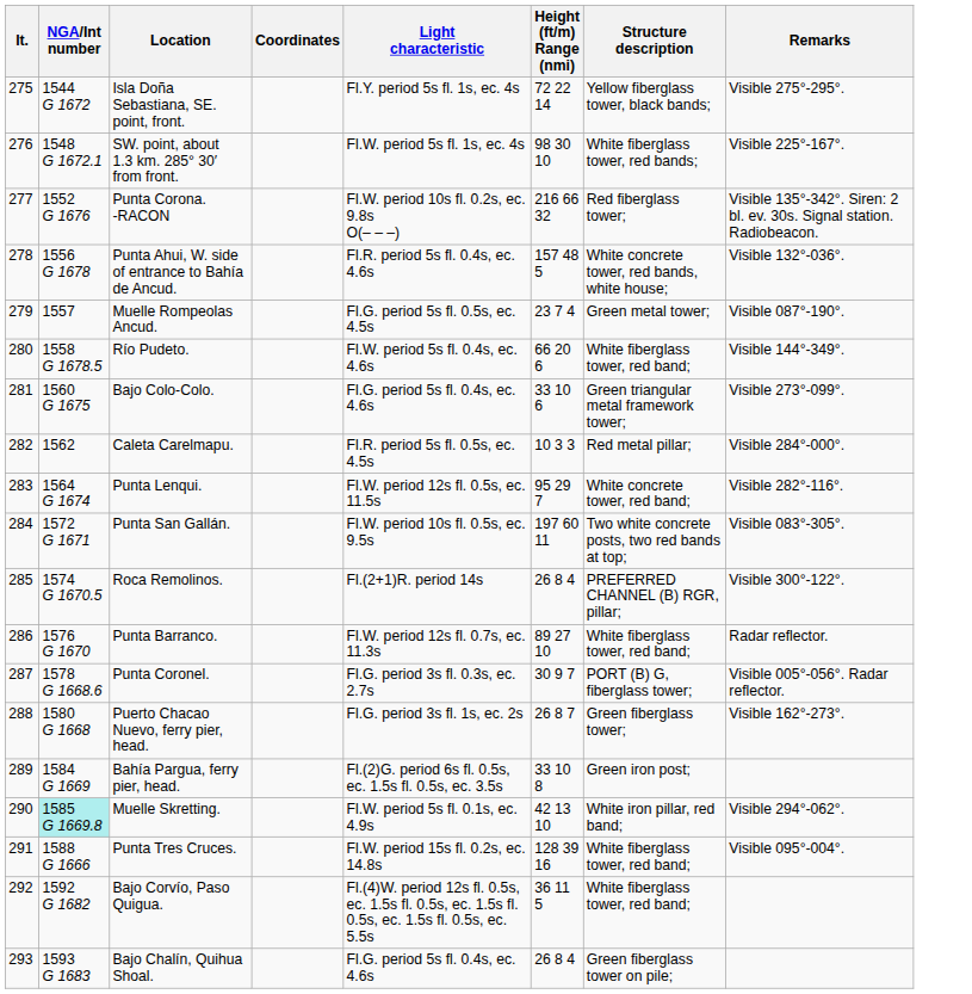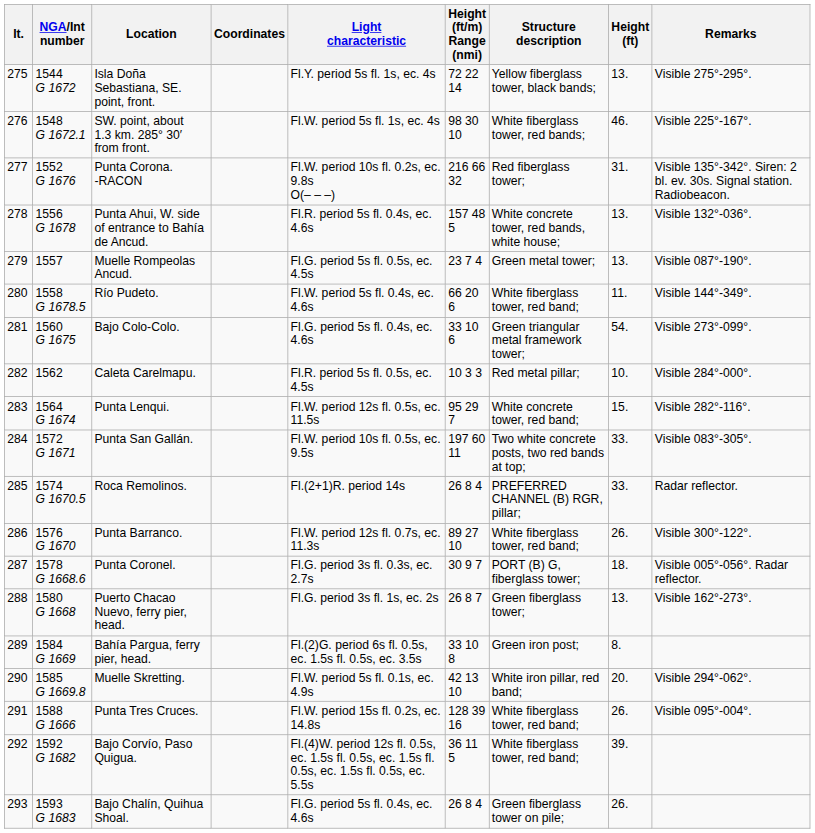+ column: Height (ft) | 13. | 46. | 31. | 13. | 13. | 11. | 54. | 10. | 15. | 33. | 33. | 26. | 18. | 13. | 8. | 20. | 26. | 39. | 26.
Roca Remolinos. | Remarks: Visible 300°-122°. -> Radar reflector.
Punta Barranco. | Remarks: Radar reflector. -> Visible 300°-122°.
Muelle Skretting. | NGA/Int number: paleturquoise background -> no background
